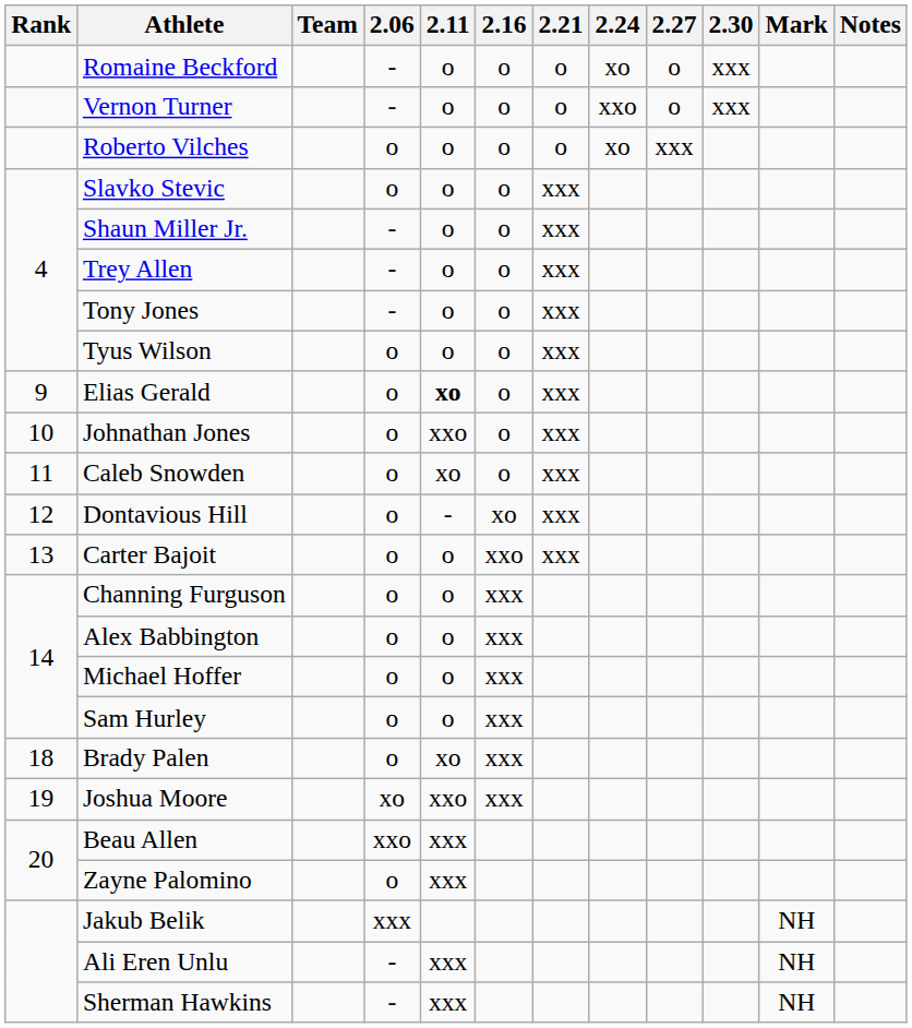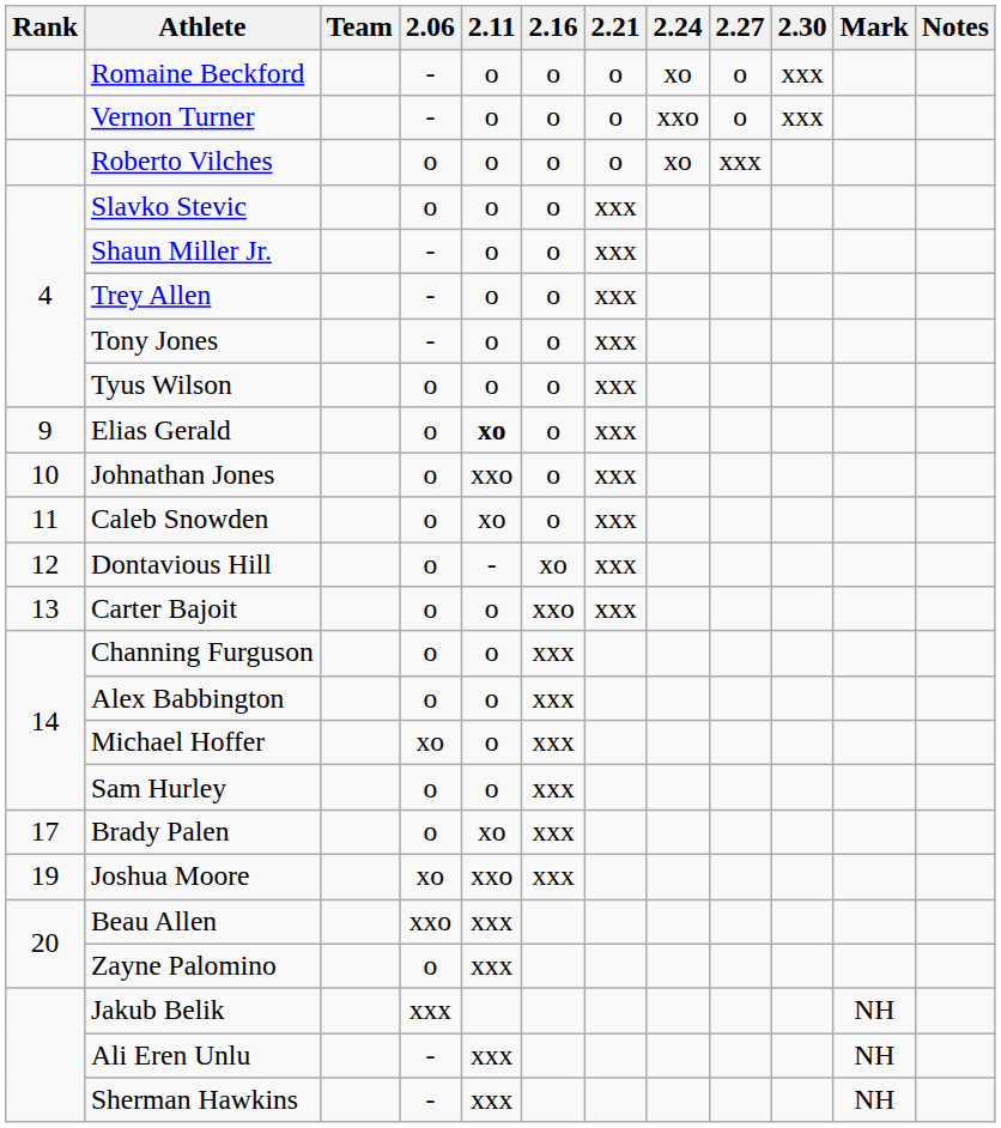Michael Hoffer | 2.06: o -> xo
Brady Palen | Rank: 18 -> 17
